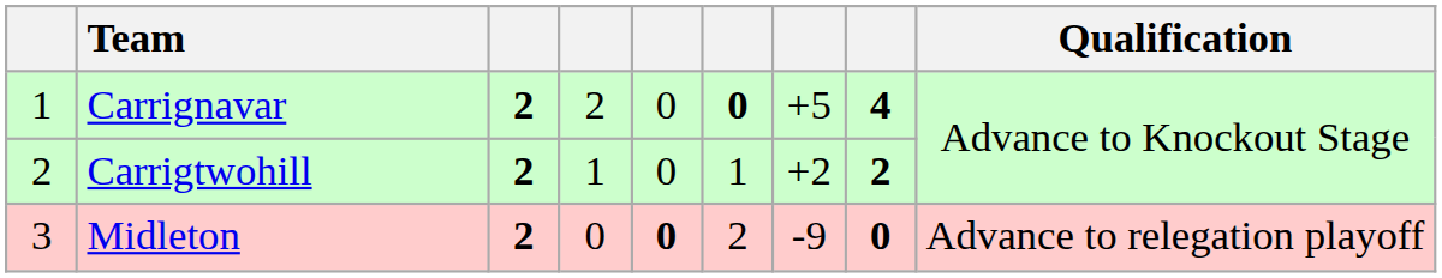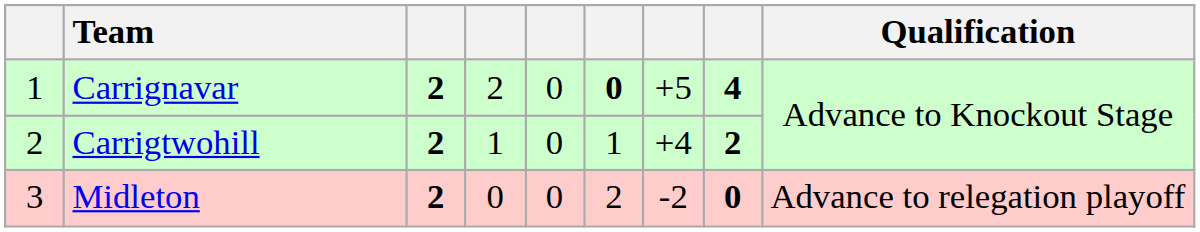Carrigtwohill | column 7: +2 -> +4
Midleton | column 5: bold -> normal
Midleton | column 7: -9 -> -2
